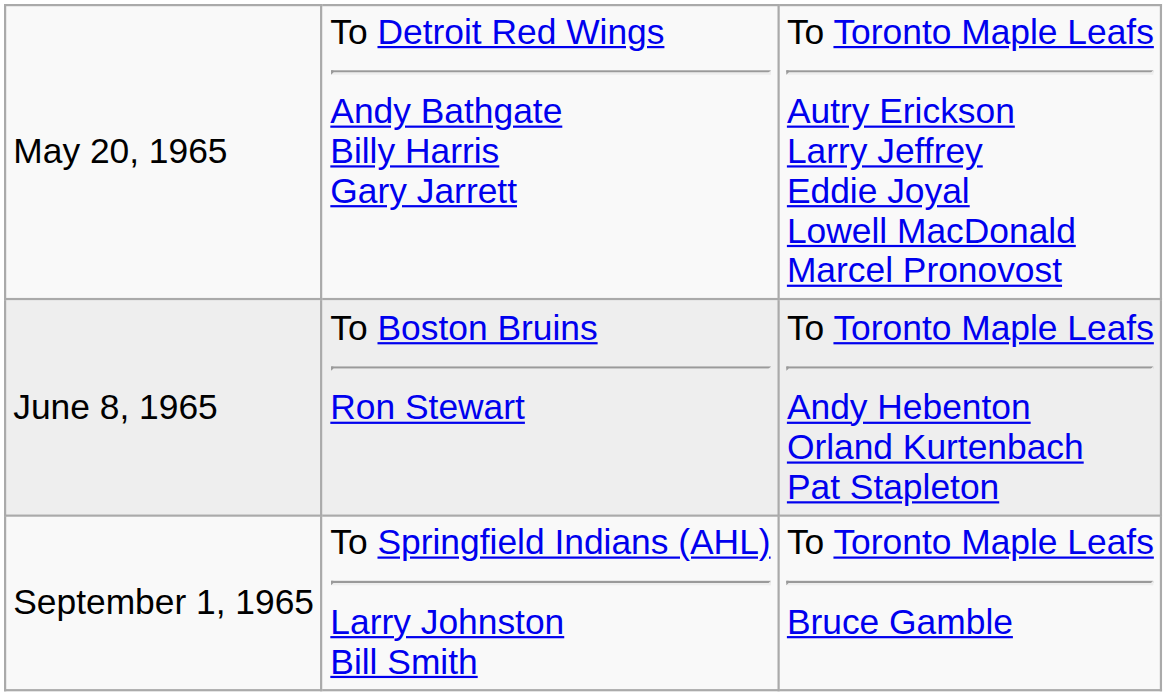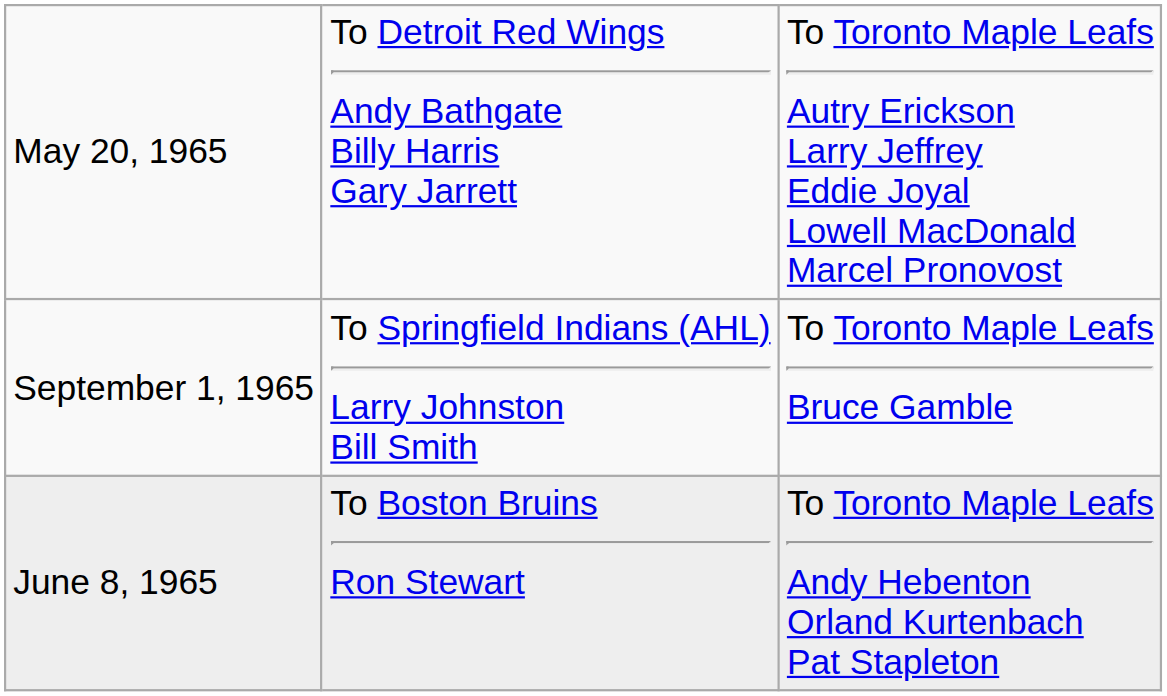rows swapped: June 8, 1965 <-> September 1, 1965
